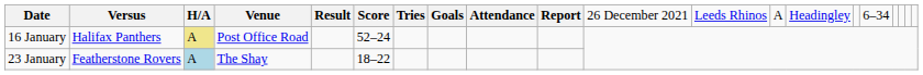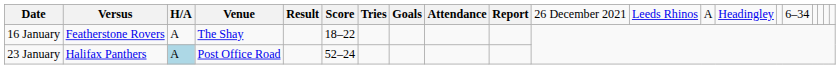16 January | column 2: Halifax Panthers -> Featherstone Rovers
16 January | column 3: khaki background -> no background
16 January | column 4: Post Office Road -> The Shay
16 January | column 6: 52–24 -> 18–22
23 January | column 2: Featherstone Rovers -> Halifax Panthers
23 January | column 4: The Shay -> Post Office Road
23 January | column 6: 18–22 -> 52–24
